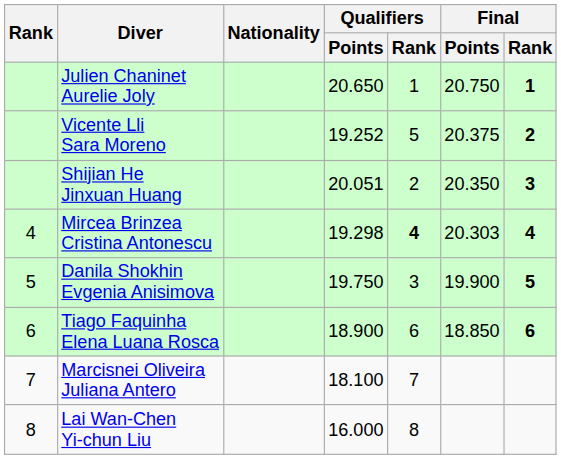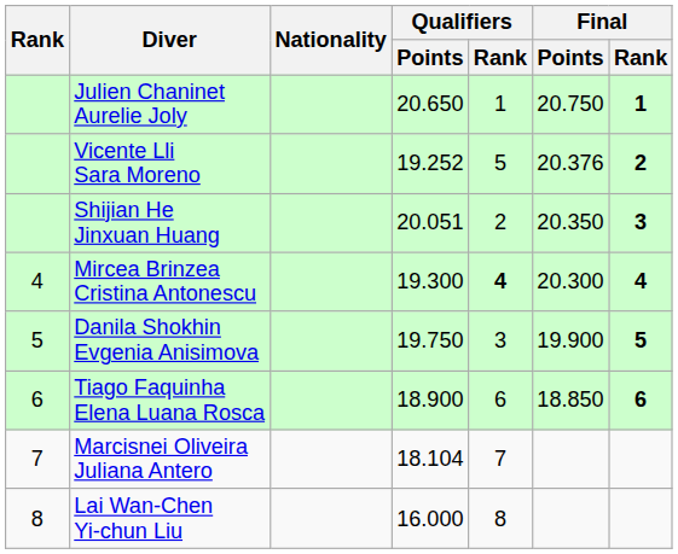Vicente Lli Sara Moreno | Final / Points: 20.375 -> 20.376
Mircea Brinzea Cristina Antonescu | Qualifiers / Points: 19.298 -> 19.300
Mircea Brinzea Cristina Antonescu | Final / Points: 20.303 -> 20.300
Marcisnei Oliveira Juliana Antero | Qualifiers / Points: 18.100 -> 18.104
